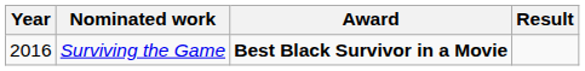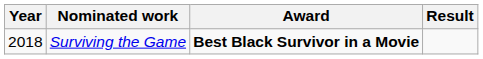Surviving the Game | Year: 2016 -> 2018
